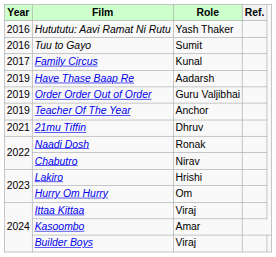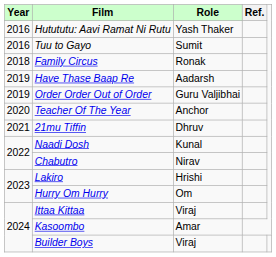Family Circus | Year: 2017 -> 2018
Family Circus | Role: Kunal -> Ronak
Teacher Of The Year | Year: 2019 -> 2020
Naadi Dosh | Role: Ronak -> Kunal
